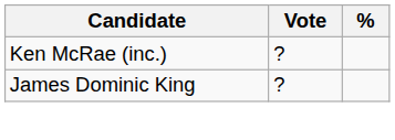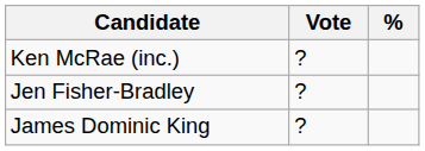+ row: Jen Fisher-Bradley | ?
